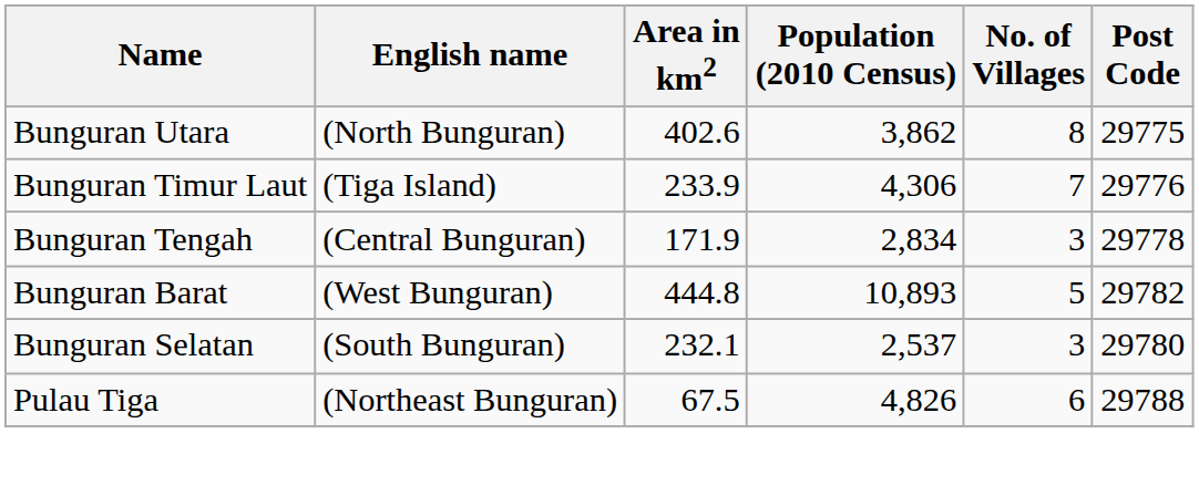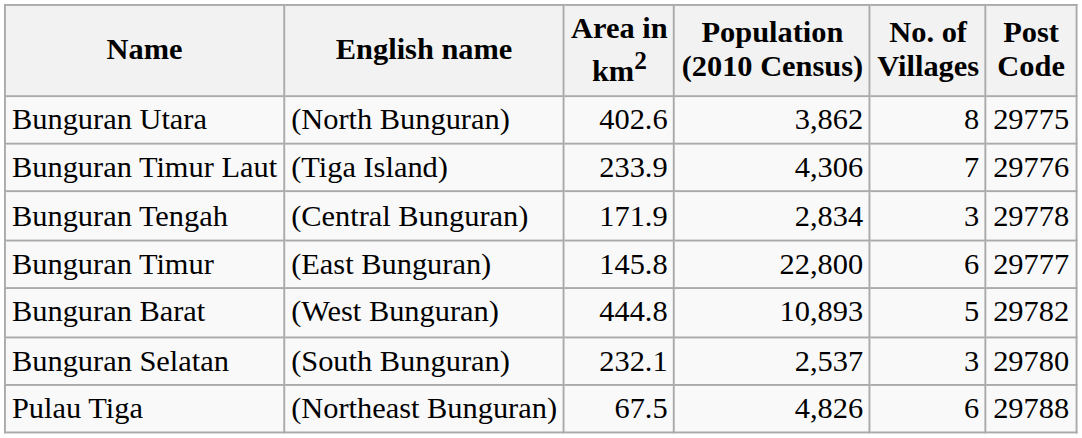+ row: Bunguran Timur | (East Bunguran) | 145.8 | 22,800 | 6 | 29777
